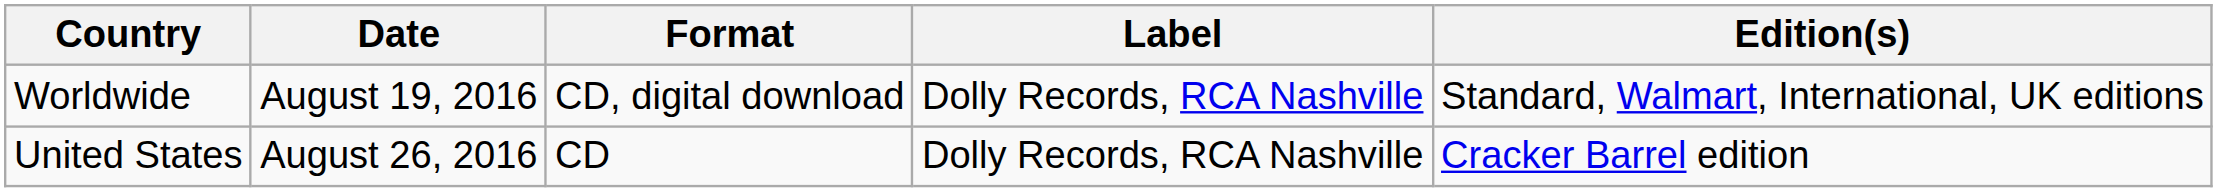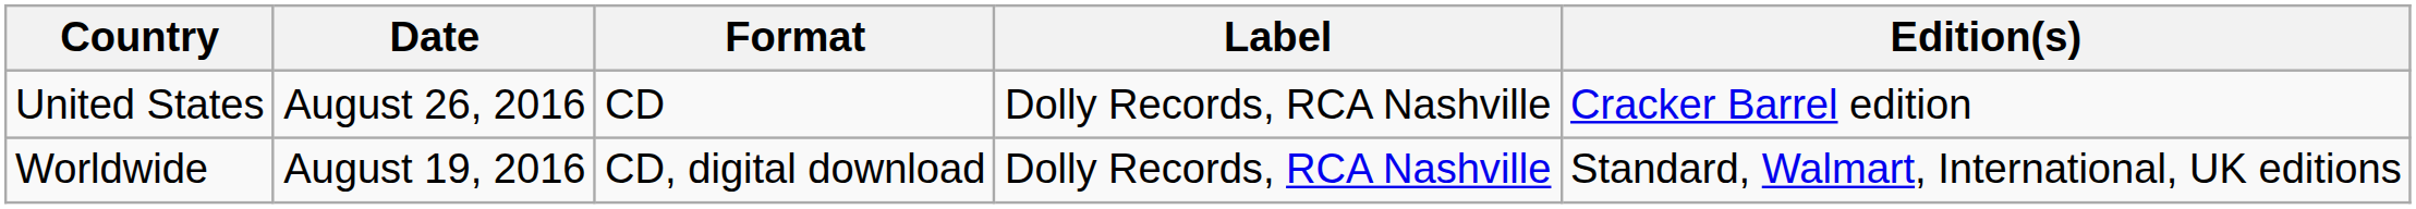rows swapped: Worldwide <-> United States
